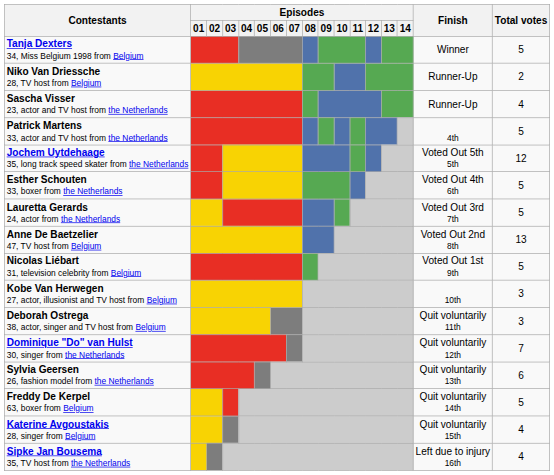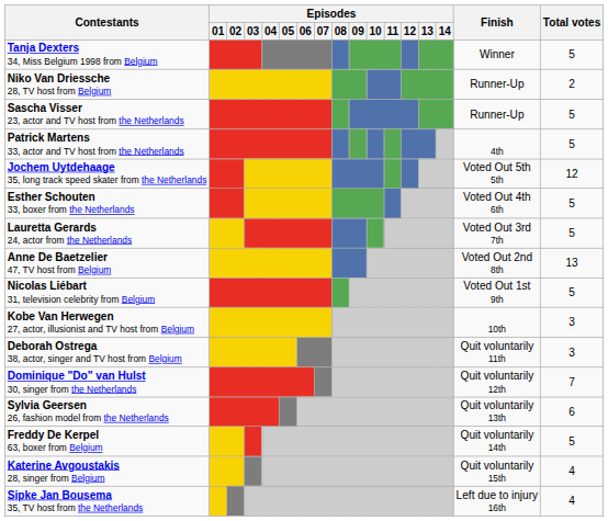Sascha Visser 23, actor and TV host from the Netherlands | Total votes: 4 -> 5
